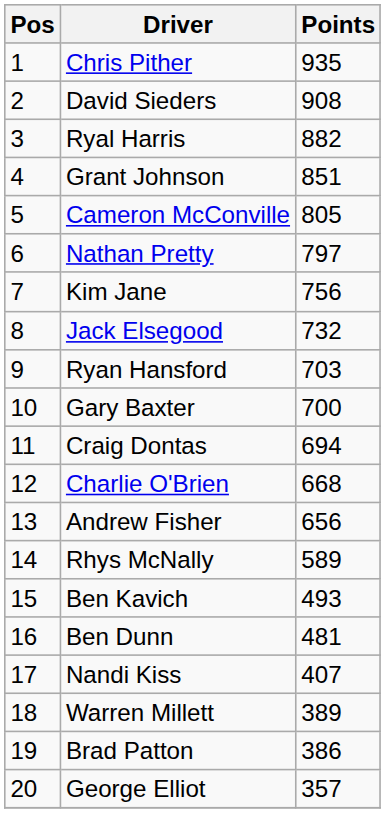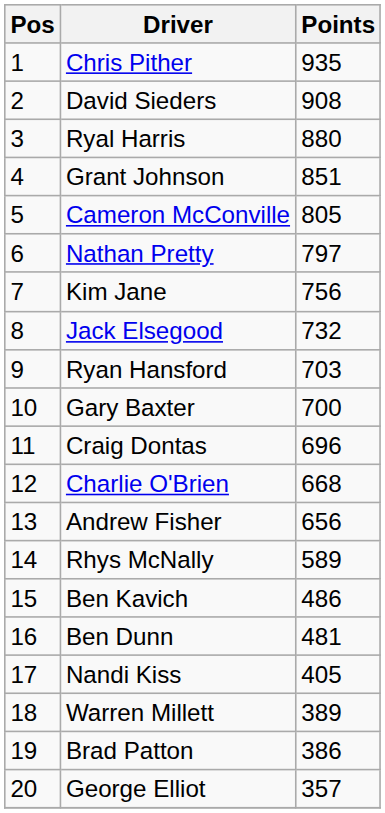Ryal Harris | Points: 882 -> 880
Craig Dontas | Points: 694 -> 696
Ben Kavich | Points: 493 -> 486
Nandi Kiss | Points: 407 -> 405
